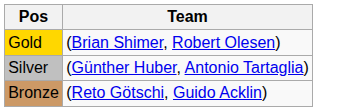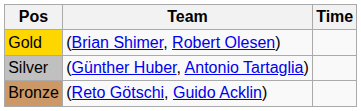+ column: Time
